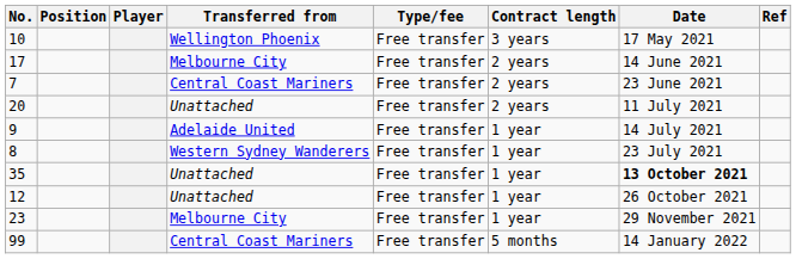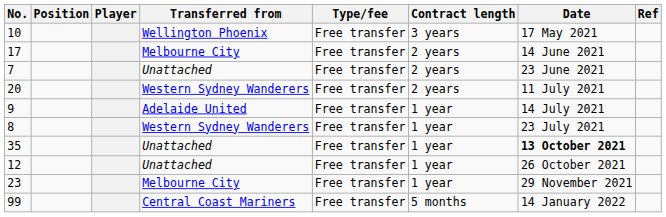7 | Transferred from: Central Coast Mariners -> Unattached
20 | Transferred from: Unattached -> Western Sydney Wanderers
